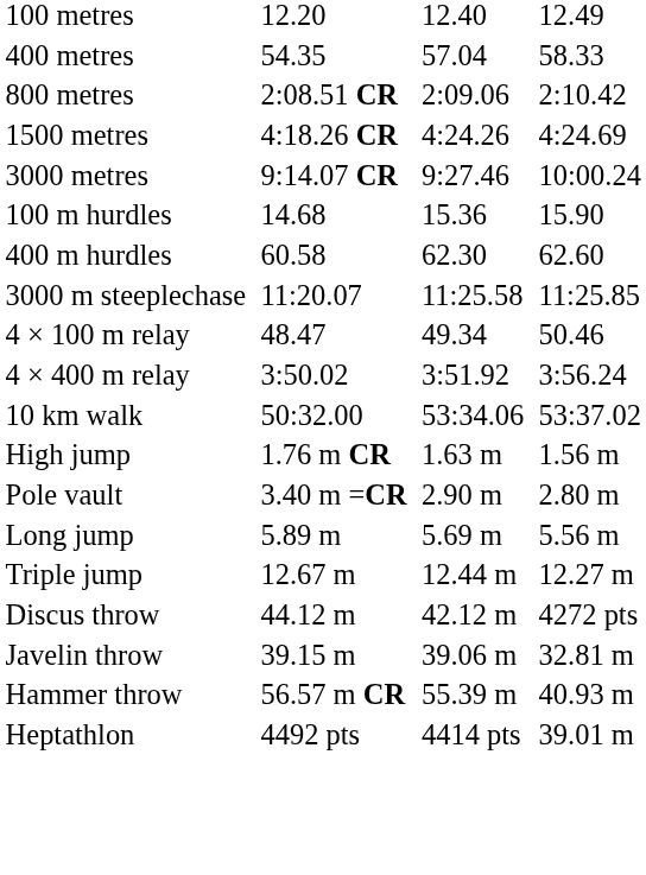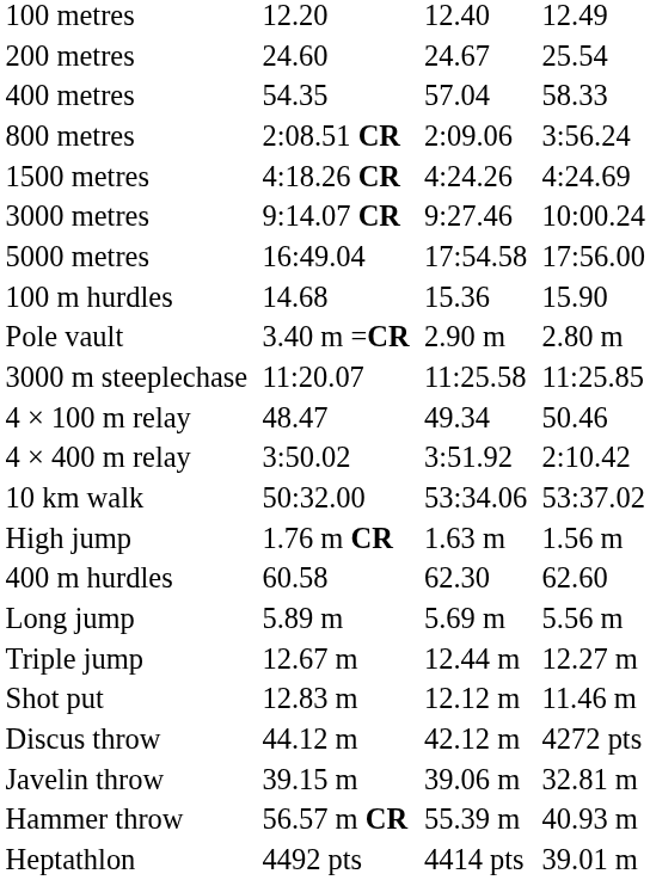+ row: 200 metres | 24.60 | 24.67 | 25.54
800 metres | column 7: 2:10.42 -> 3:56.24
+ row: 5000 metres | 16:49.04 | 17:54.58 | 17:56.00
rows swapped: 400 m hurdles <-> Pole vault
4 × 400 m relay | column 7: 3:56.24 -> 2:10.42
+ row: Shot put | 12.83 m | 12.12 m | 11.46 m
